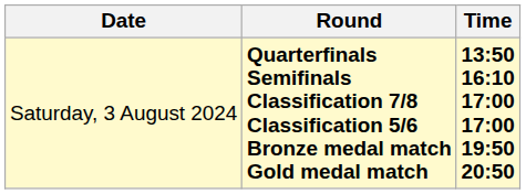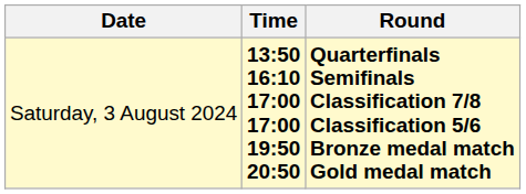columns swapped: Time <-> Round
